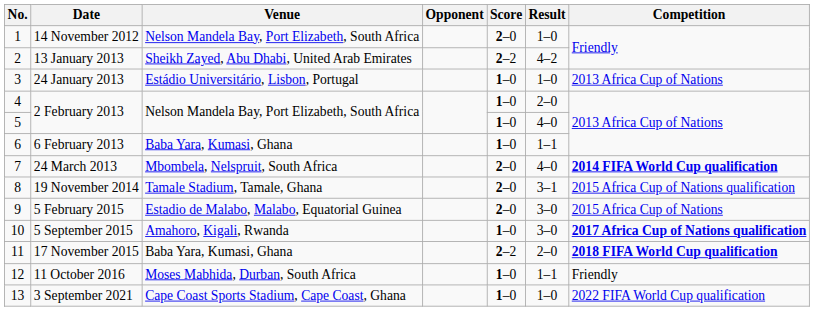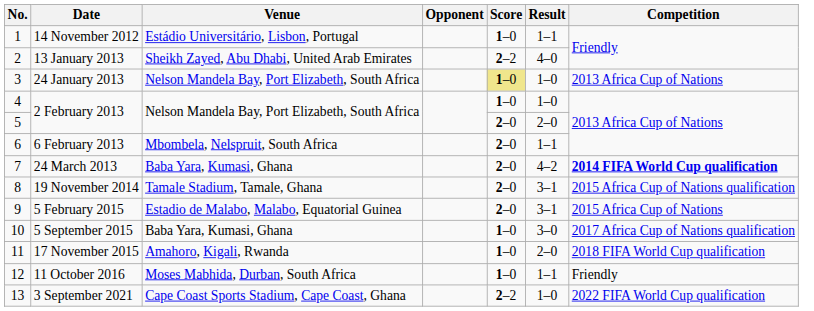14 November 2012 | Venue: Nelson Mandela Bay, Port Elizabeth, South Africa -> Estádio Universitário, Lisbon, Portugal
14 November 2012 | Score: 2–0 -> 1–0
14 November 2012 | Result: 1–0 -> 1–1
13 January 2013 | Result: 4–2 -> 4–0
24 January 2013 | Venue: Estádio Universitário, Lisbon, Portugal -> Nelson Mandela Bay, Port Elizabeth, South Africa
24 January 2013 | Score: no background -> khaki background
4 / 2 February 2013 | Result: 2–0 -> 1–0
5 / 2 February 2013 | Score: 1–0 -> 2–0
5 / 2 February 2013 | Result: 4–0 -> 2–0
6 February 2013 | Venue: Baba Yara, Kumasi, Ghana -> Mbombela, Nelspruit, South Africa
6 February 2013 | Score: 1–0 -> 2–0
24 March 2013 | Venue: Mbombela, Nelspruit, South Africa -> Baba Yara, Kumasi, Ghana
24 March 2013 | Result: 4–0 -> 4–2
5 February 2015 | Result: 3–0 -> 3–1
5 September 2015 | Venue: Amahoro, Kigali, Rwanda -> Baba Yara, Kumasi, Ghana
5 September 2015 | Competition: bold -> normal
17 November 2015 | Venue: Baba Yara, Kumasi, Ghana -> Amahoro, Kigali, Rwanda
17 November 2015 | Score: 2–2 -> 1–0
17 November 2015 | Competition: bold -> normal
3 September 2021 | Score: 1–0 -> 2–2
